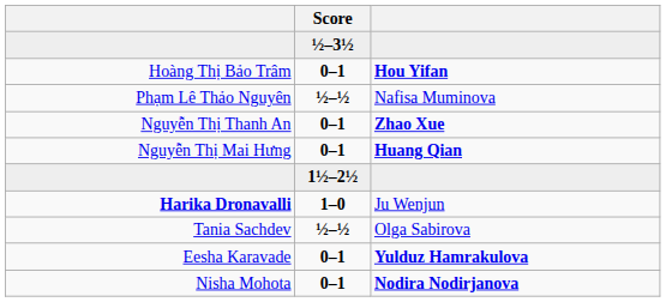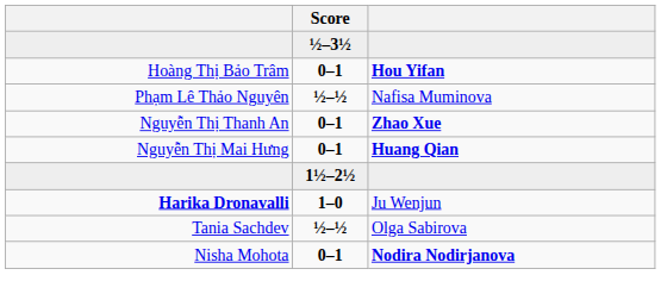- row: Eesha Karavade | 0–1 | Yulduz Hamrakulova
